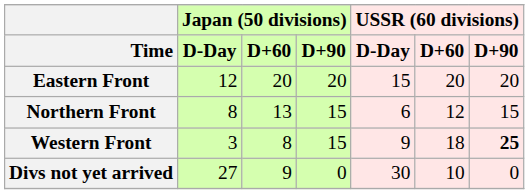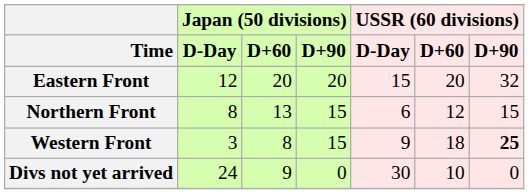Eastern Front | USSR (60 divisions) / D+90: 20 -> 32
Divs not yet arrived | Japan (50 divisions) / D-Day: 27 -> 24
